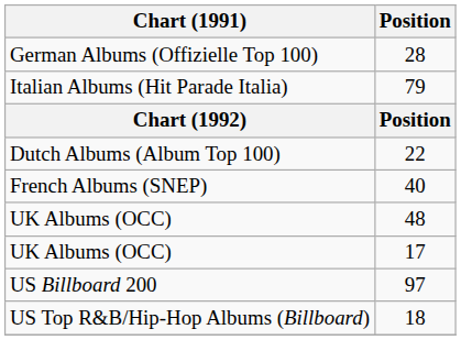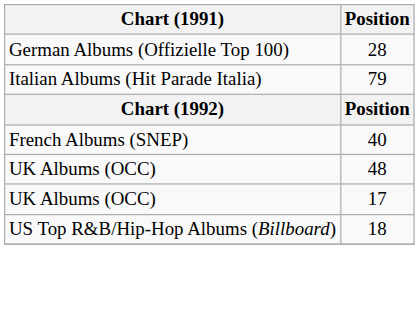- row: Dutch Albums (Album Top 100) | 22
- row: US Billboard 200 | 97
